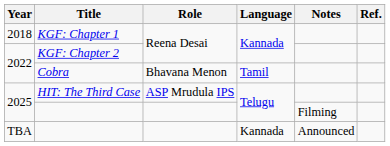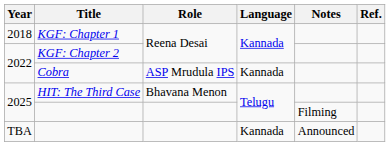Cobra | Role: Bhavana Menon -> ASP Mrudula IPS
Cobra | Language: Tamil -> Kannada
HIT: The Third Case | Role: ASP Mrudula IPS -> Bhavana Menon
